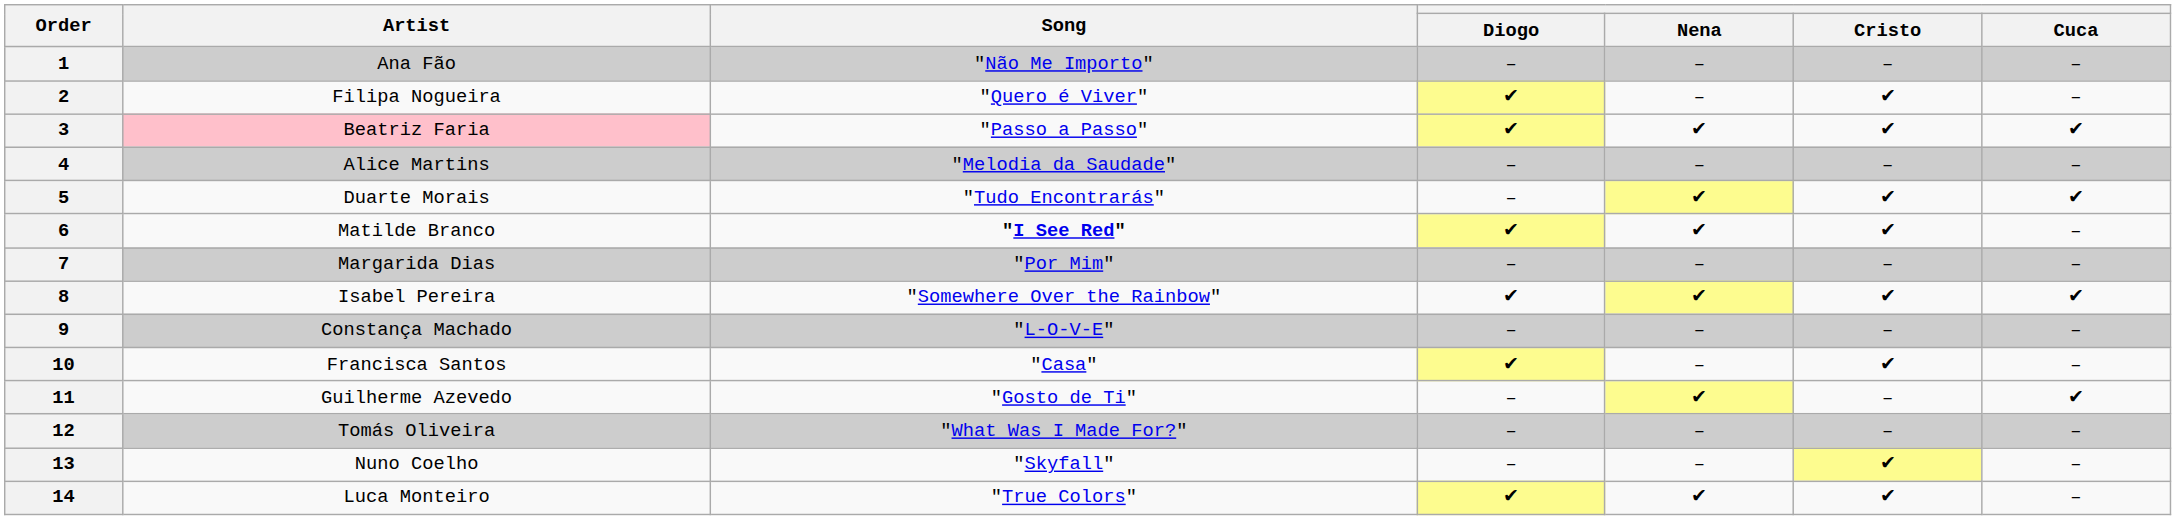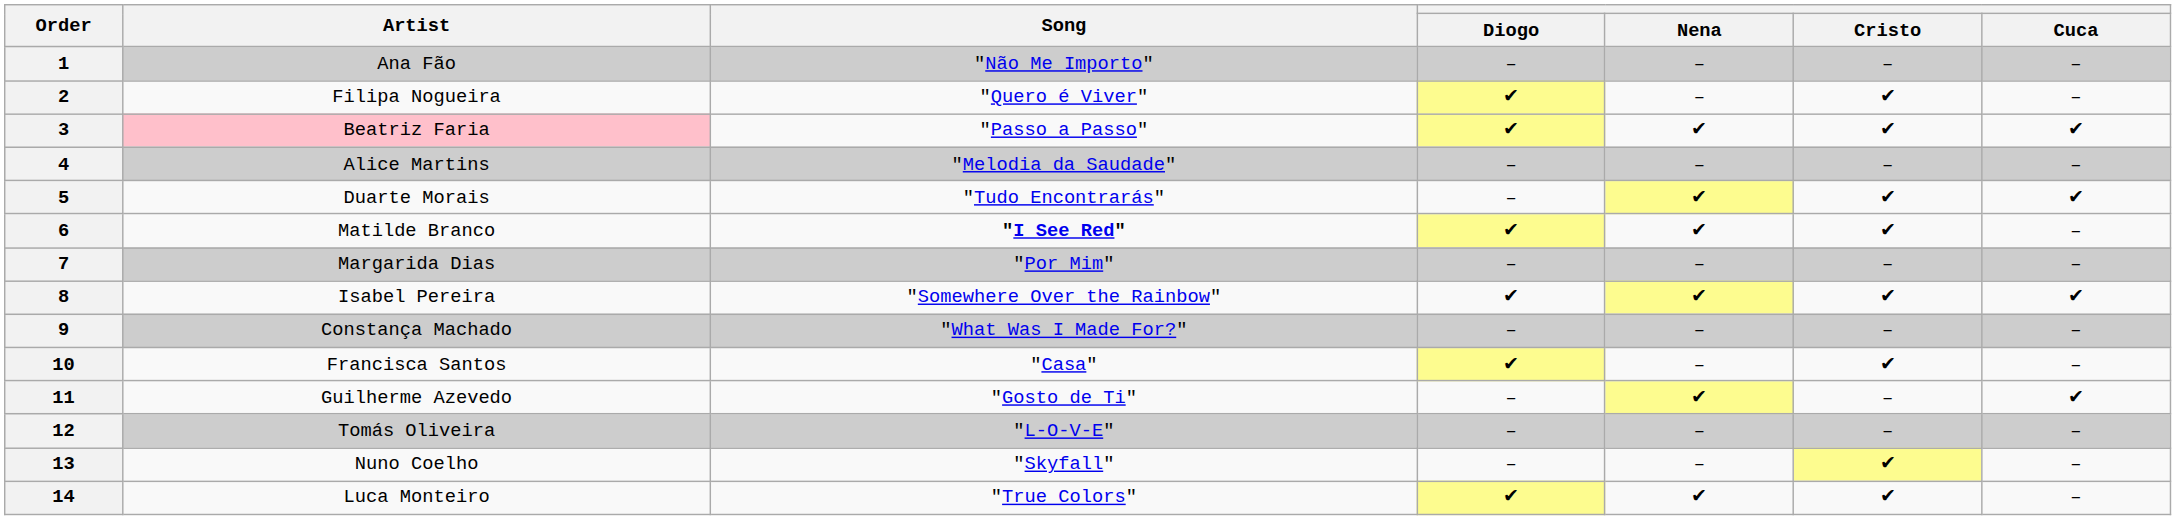9 | Song: "L-O-V-E" -> "What Was I Made For?"
12 | Song: "What Was I Made For?" -> "L-O-V-E"
